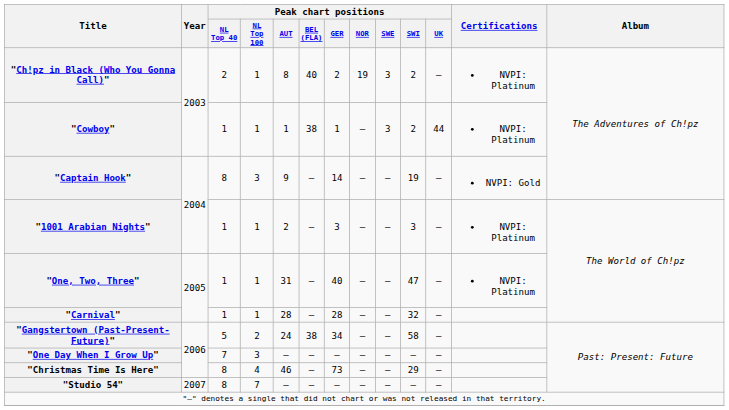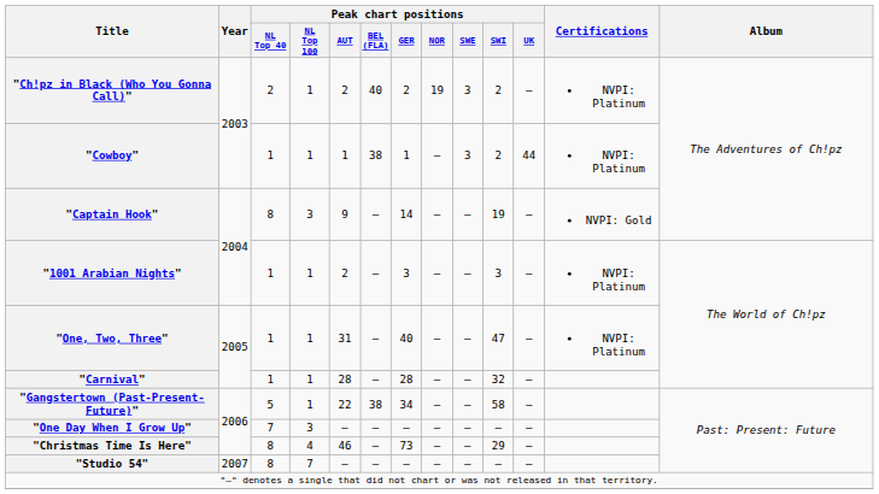"Ch!pz in Black (Who You Gonna Call)" | Peak chart positions / AUT: 8 -> 2
"Gangstertown (Past-Present-Future)" | Peak chart positions / NL Top 100: 2 -> 1
"Gangstertown (Past-Present-Future)" | Peak chart positions / AUT: 24 -> 22
